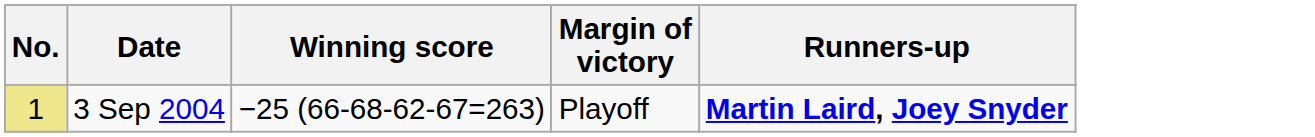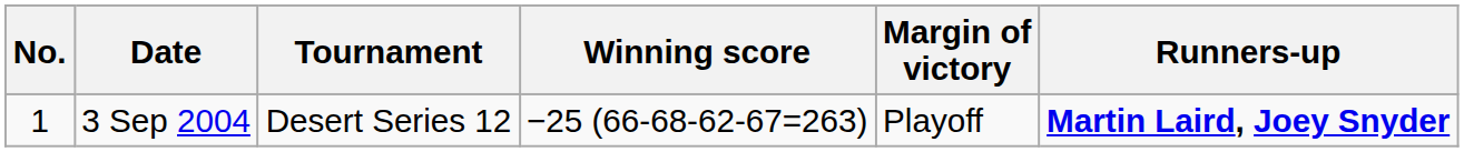+ column: Tournament | Desert Series 12
3 Sep 2004 | No.: khaki background -> no background
